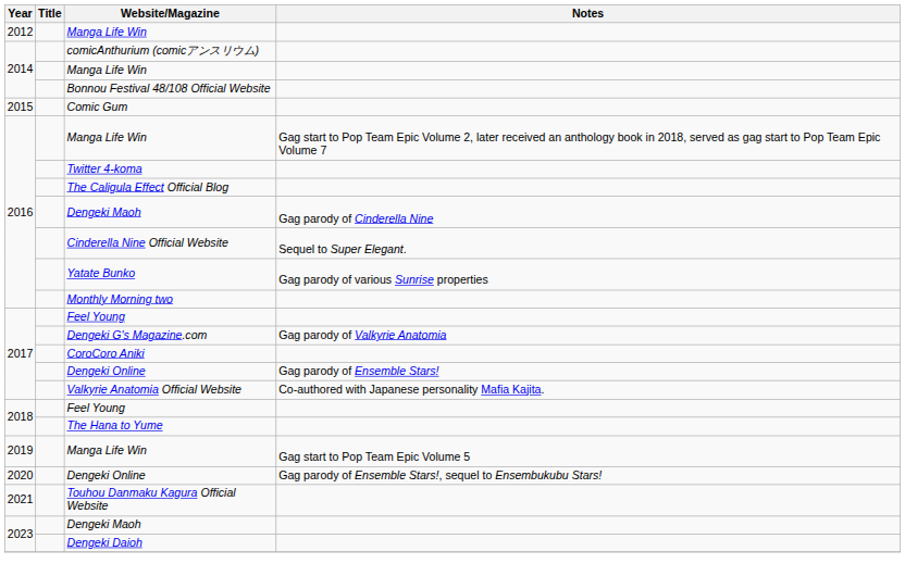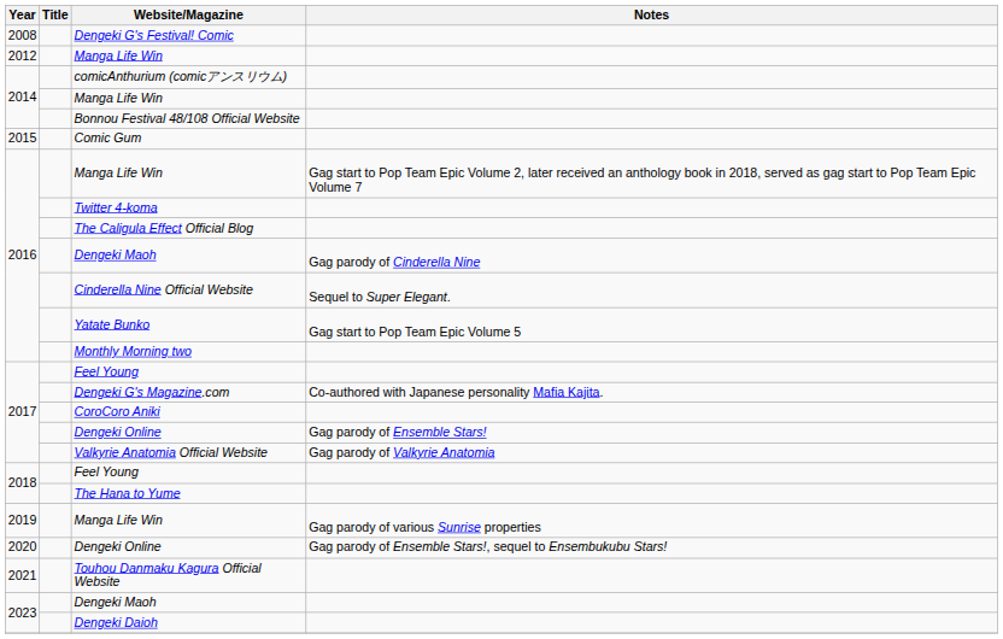+ row: 2008 | Dengeki G's Festival! Comic
Yatate Bunko | Notes: Gag parody of various Sunrise properties -> Gag start to Pop Team Epic Volume 5
Dengeki G's Magazine.com | Notes: Gag parody of Valkyrie Anatomia -> Co-authored with Japanese personality Mafia Kajita.
Valkyrie Anatomia Official Website | Notes: Co-authored with Japanese personality Mafia Kajita. -> Gag parody of Valkyrie Anatomia
2019 / Manga Life Win | Notes: Gag start to Pop Team Epic Volume 5 -> Gag parody of various Sunrise properties
